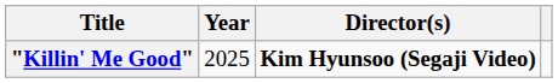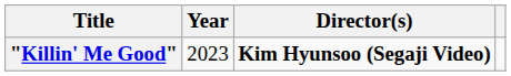"Killin' Me Good" | Year: 2025 -> 2023
